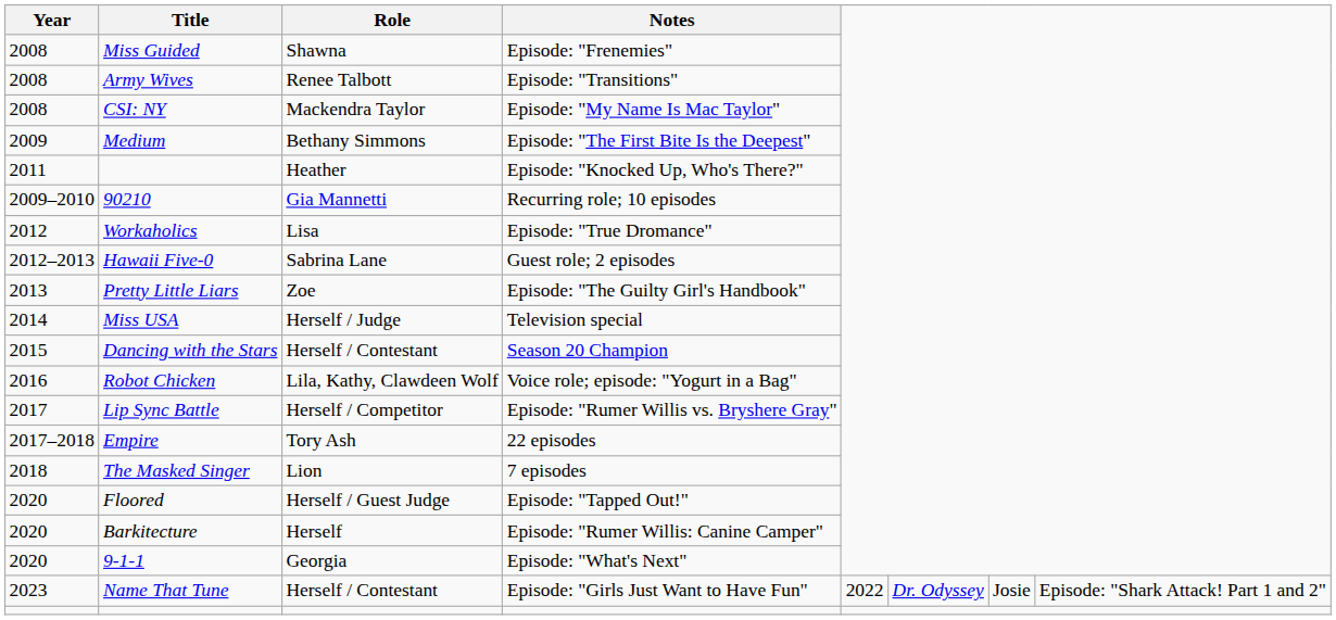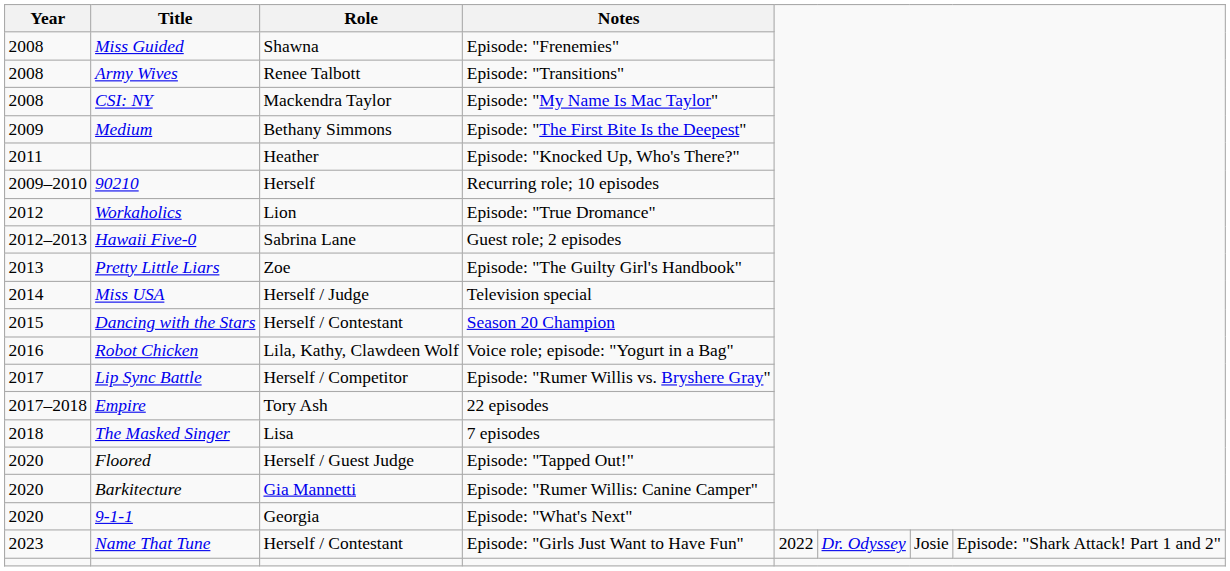Recurring role; 10 episodes | Role: Gia Mannetti -> Herself
Episode: "True Dromance" | Role: Lisa -> Lion
7 episodes | Role: Lion -> Lisa
Episode: "Rumer Willis: Canine Camper" | Role: Herself -> Gia Mannetti
